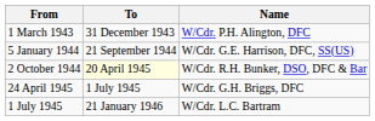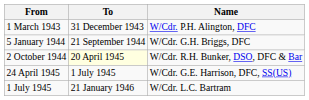5 January 1944 | Name: W/Cdr. G.E. Harrison, DFC, SS(US) -> W/Cdr. G.H. Briggs, DFC
24 April 1945 | Name: W/Cdr. G.H. Briggs, DFC -> W/Cdr. G.E. Harrison, DFC, SS(US)
